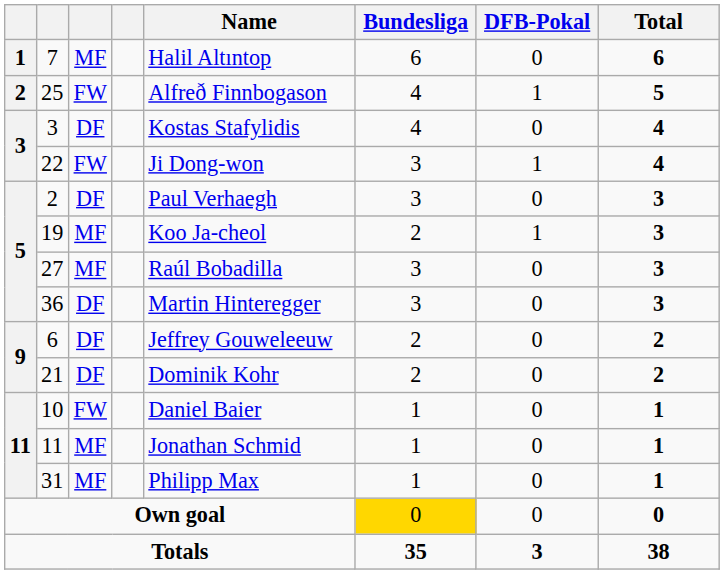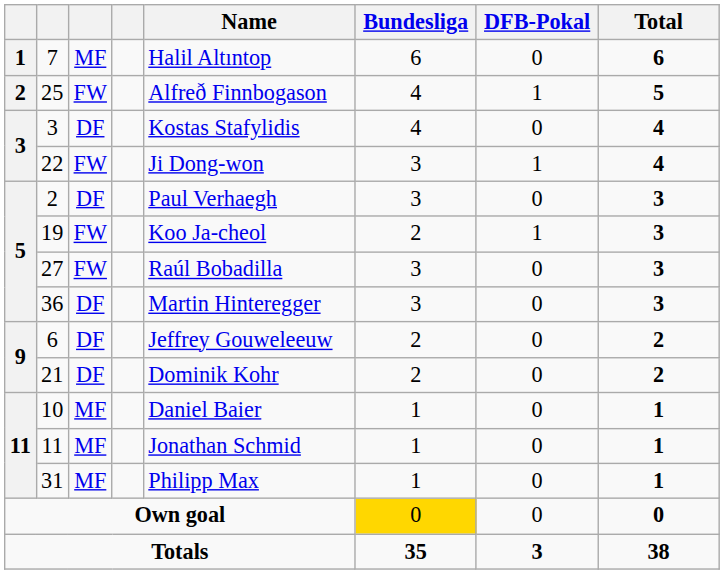19 | column 3: MF -> FW
27 | column 3: MF -> FW
10 | column 3: FW -> MF
